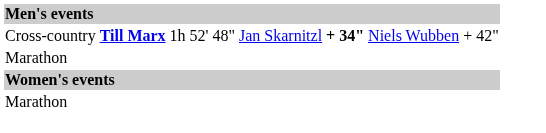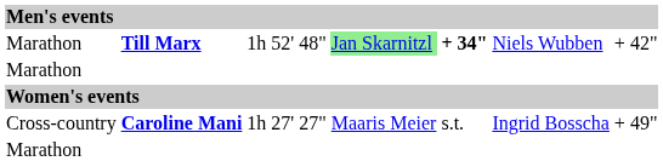Till Marx | column 1: Cross-country -> Marathon
Till Marx | column 4: no background -> lightgreen background
+ row: Cross-country | Caroline Mani | 1h 27' 27" | Maaris Meier | s.t. | Ingrid Bosscha | + 49"
